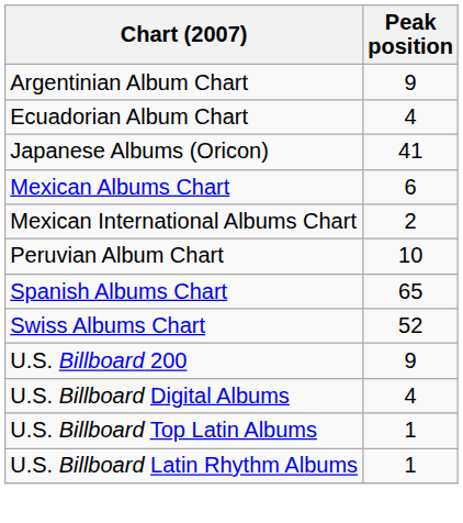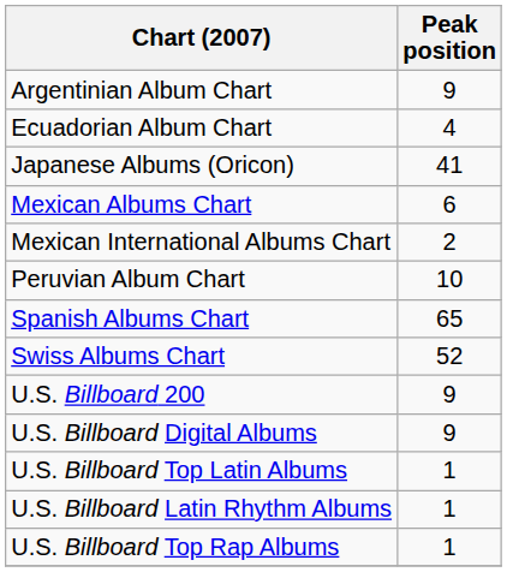U.S. Billboard Digital Albums | Peak position: 4 -> 9
+ row: U.S. Billboard Top Rap Albums | 1
